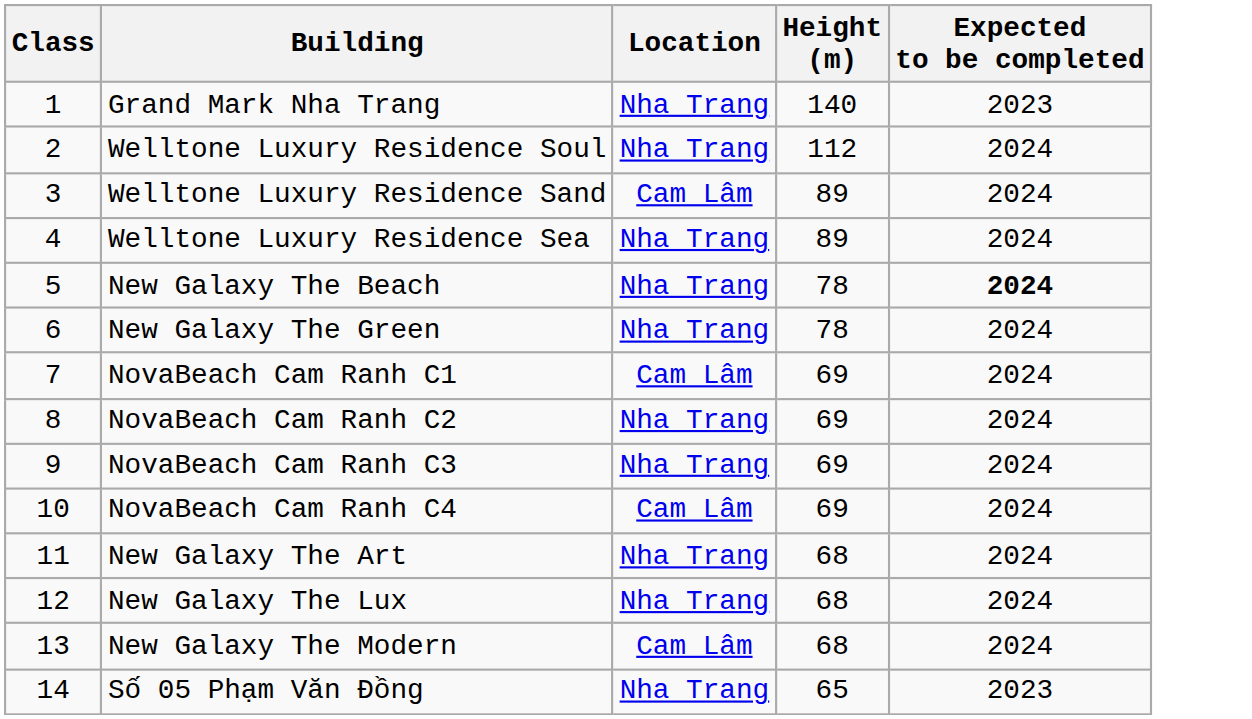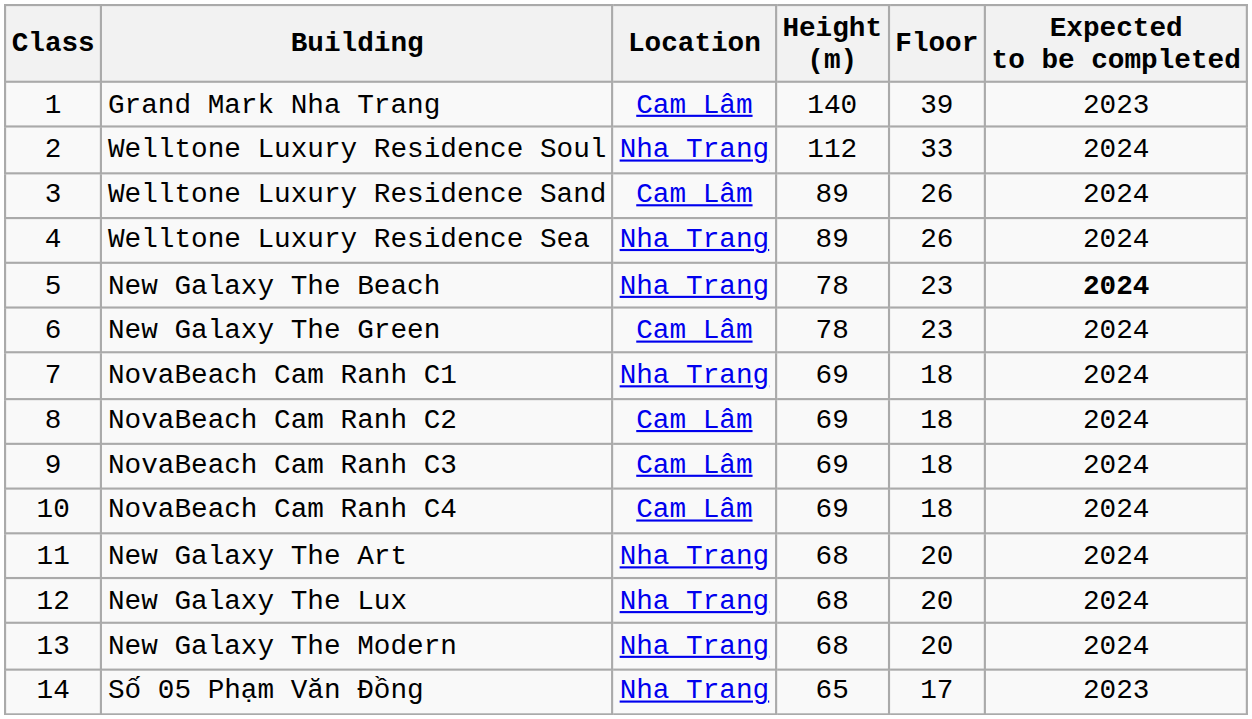+ column: Floor | 39 | 33 | 26 | 26 | 23 | 23 | 18 | 18 | 18 | 18 | 20 | 20 | 20 | 17
Grand Mark Nha Trang | Location: Nha Trang -> Cam Lâm
New Galaxy The Green | Location: Nha Trang -> Cam Lâm
NovaBeach Cam Ranh C1 | Location: Cam Lâm -> Nha Trang
NovaBeach Cam Ranh C2 | Location: Nha Trang -> Cam Lâm
NovaBeach Cam Ranh C3 | Location: Nha Trang -> Cam Lâm
New Galaxy The Modern | Location: Cam Lâm -> Nha Trang
